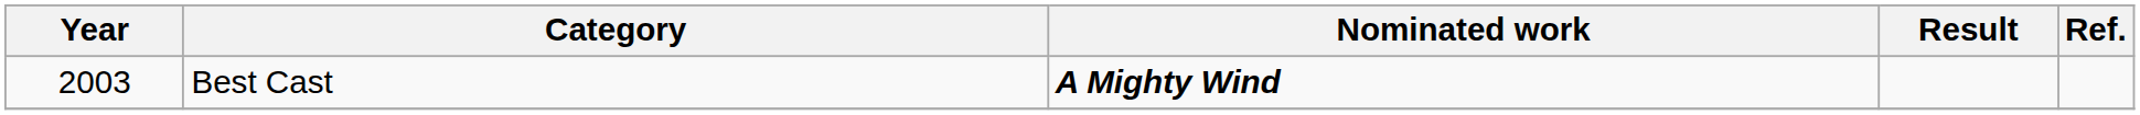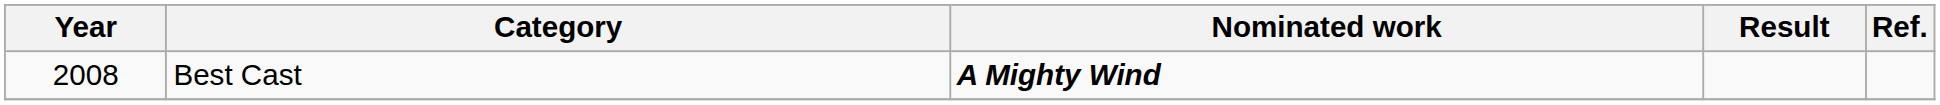Best Cast | Year: 2003 -> 2008
